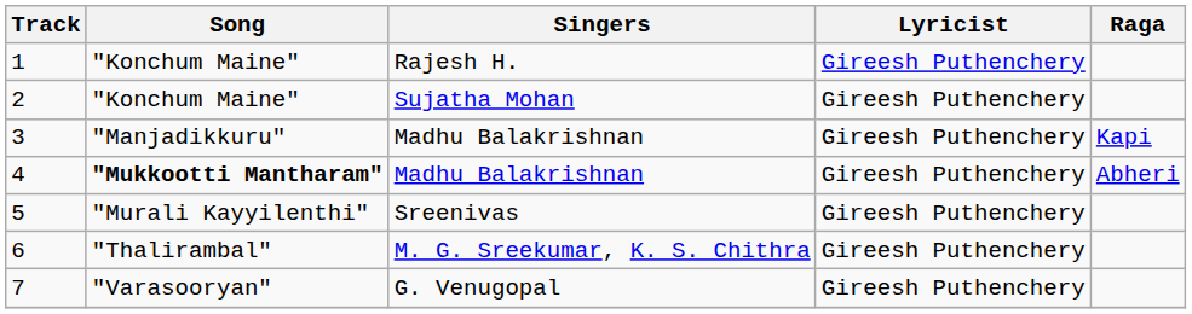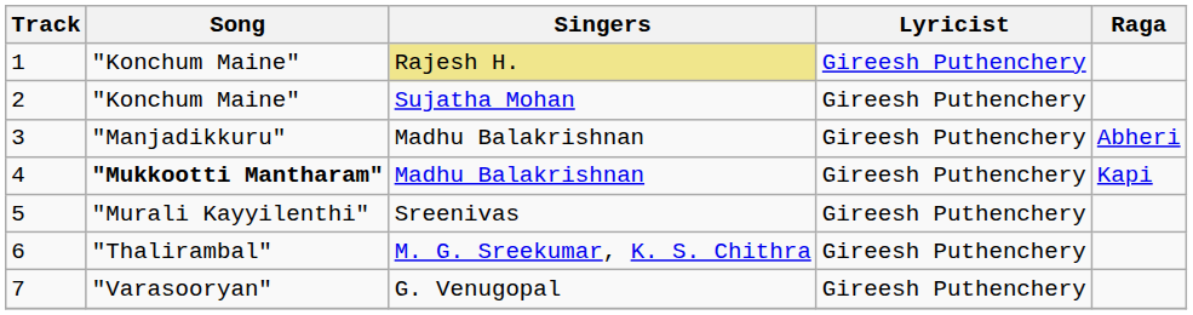1 | Singers: no background -> khaki background
3 | Raga: Kapi -> Abheri
4 | Raga: Abheri -> Kapi
